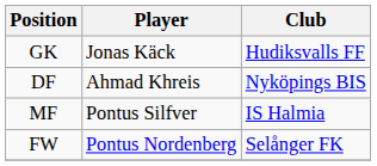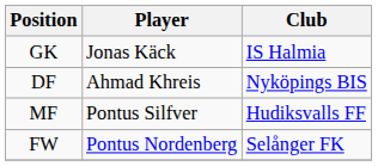GK | Club: Hudiksvalls FF -> IS Halmia
MF | Club: IS Halmia -> Hudiksvalls FF
